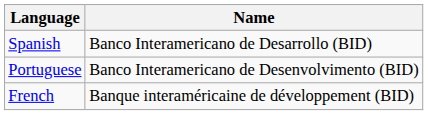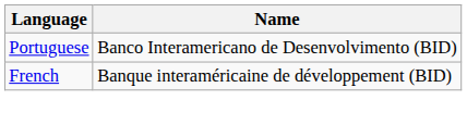- row: Spanish | Banco Interamericano de Desarrollo (BID)
